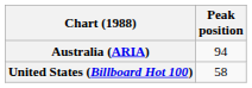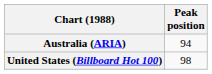United States (Billboard Hot 100) | Peak position: 58 -> 98
